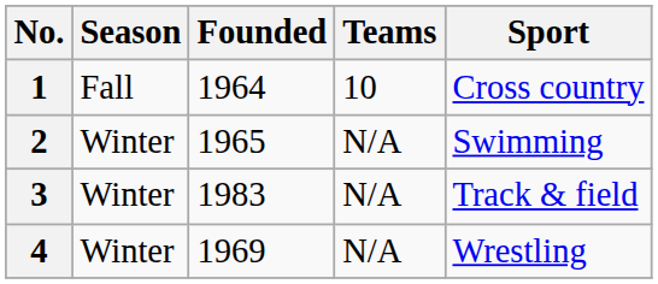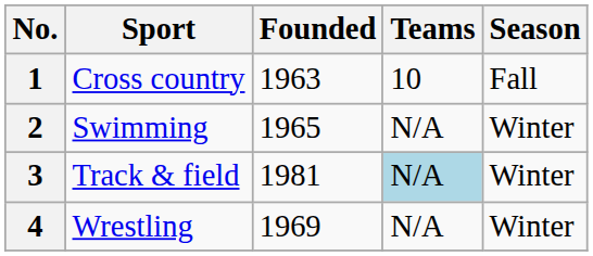columns swapped: Sport <-> Season
1 | Founded: 1964 -> 1963
3 | Founded: 1983 -> 1981
3 | Teams: no background -> lightblue background
